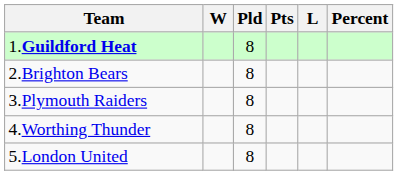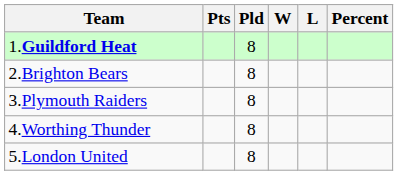columns swapped: Pts <-> W
